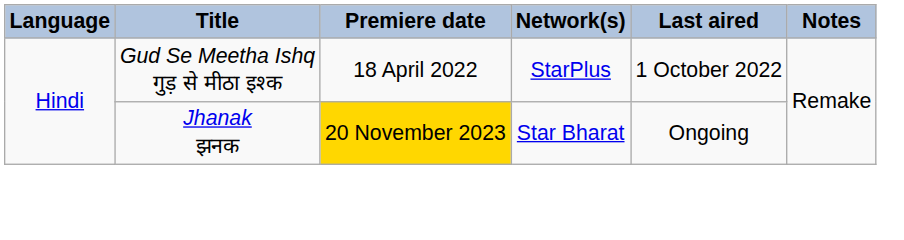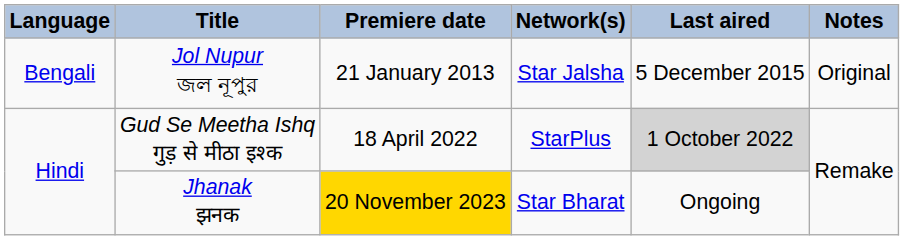+ row: Bengali | Jol Nupur জল নূপুর | 21 January 2013 | Star Jalsha | 5 December 2015 | Original
Gud Se Meetha Ishq गुड़ से मीठा इश्क | Last aired: no background -> lightgrey background
